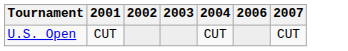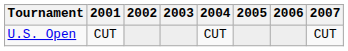+ column: 2005
